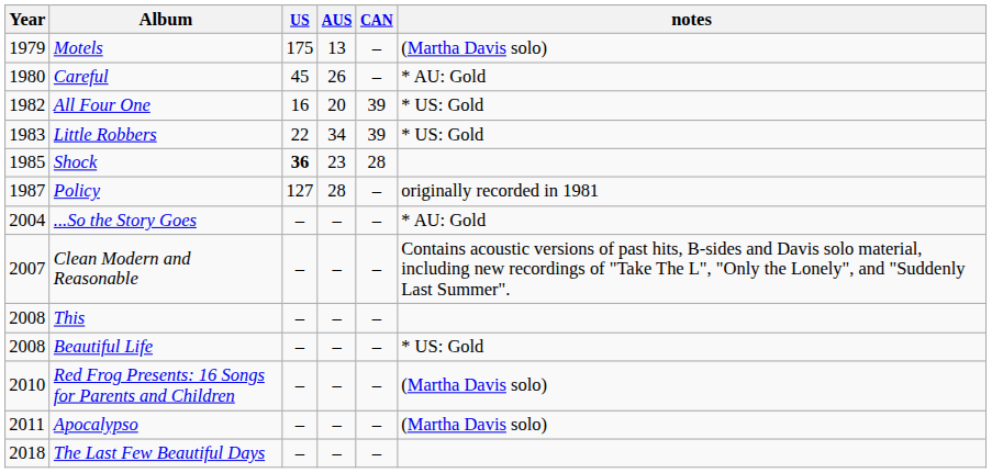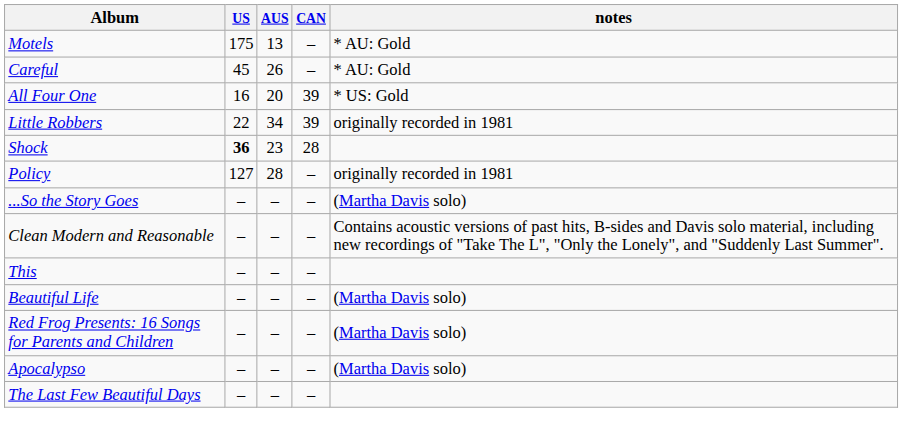- column: Year | 1979 | 1980 | 1982 | 1983 | 1985 | 1987 | 2004 | 2007 | 2008 | 2008 | 2010 | 2011 | 2018
Motels | notes: (Martha Davis solo) -> * AU: Gold
Little Robbers | notes: * US: Gold -> originally recorded in 1981
...So the Story Goes | notes: * AU: Gold -> (Martha Davis solo)
Beautiful Life | notes: * US: Gold -> (Martha Davis solo)
